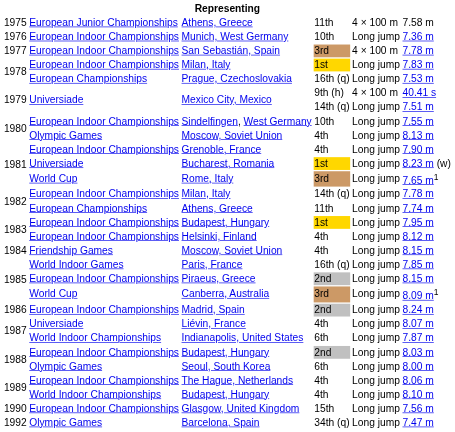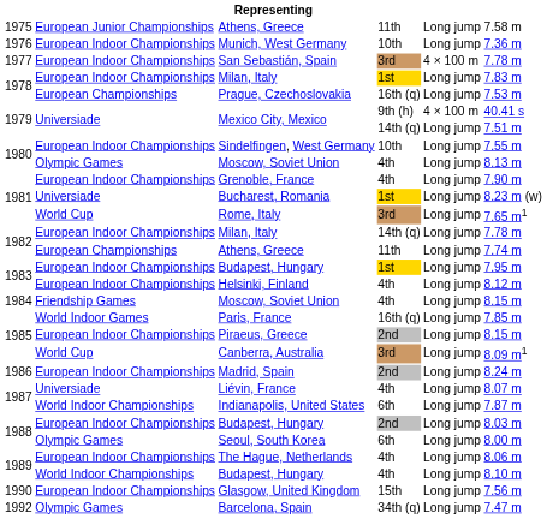1975 / Athens, Greece | column 5: 4 × 100 m -> Long jump
